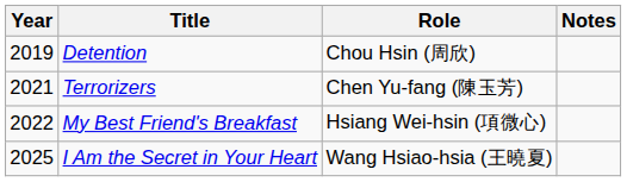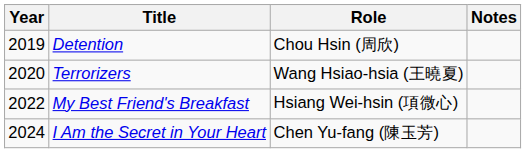Terrorizers | Year: 2021 -> 2020
Terrorizers | Role: Chen Yu-fang (陳玉芳) -> Wang Hsiao-hsia (王曉夏)
I Am the Secret in Your Heart | Year: 2025 -> 2024
I Am the Secret in Your Heart | Role: Wang Hsiao-hsia (王曉夏) -> Chen Yu-fang (陳玉芳)
